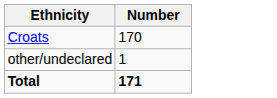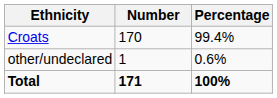+ column: Percentage | 99.4% | 0.6% | 100%
